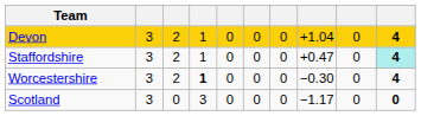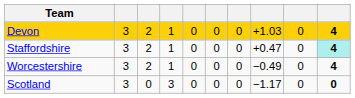Devon | column 8: +1.04 -> +1.03
Worcestershire | column 4: bold -> normal
Worcestershire | column 8: −0.30 -> −0.49
